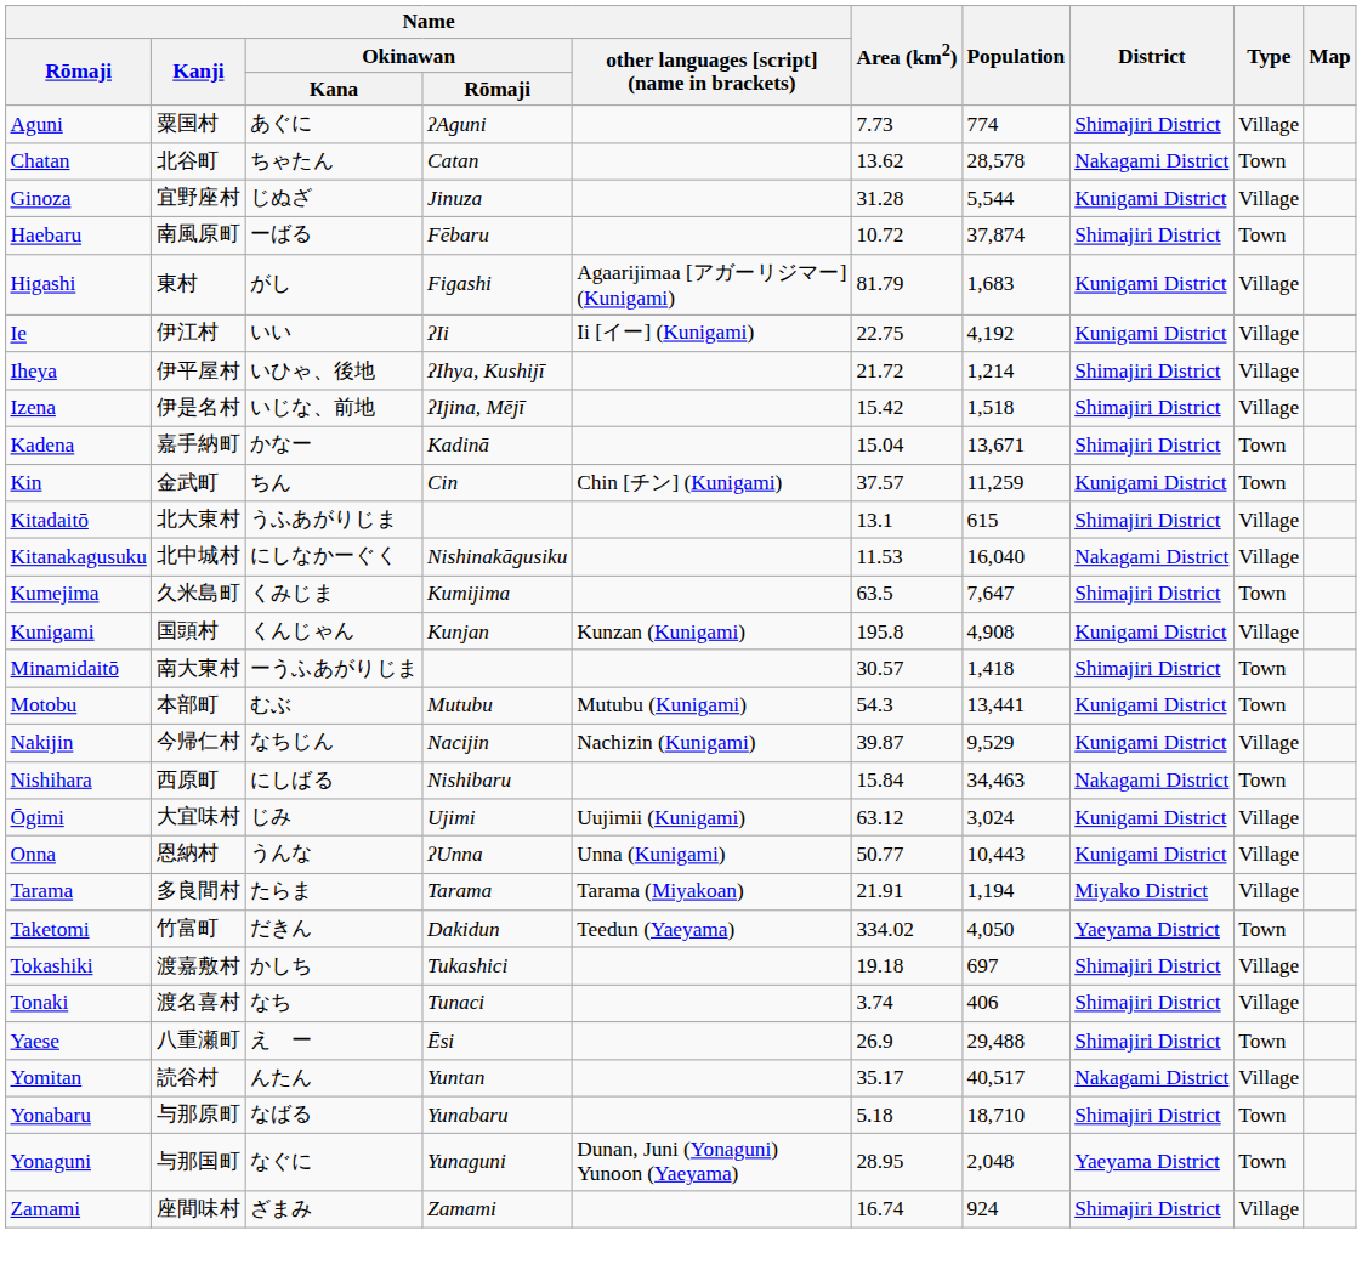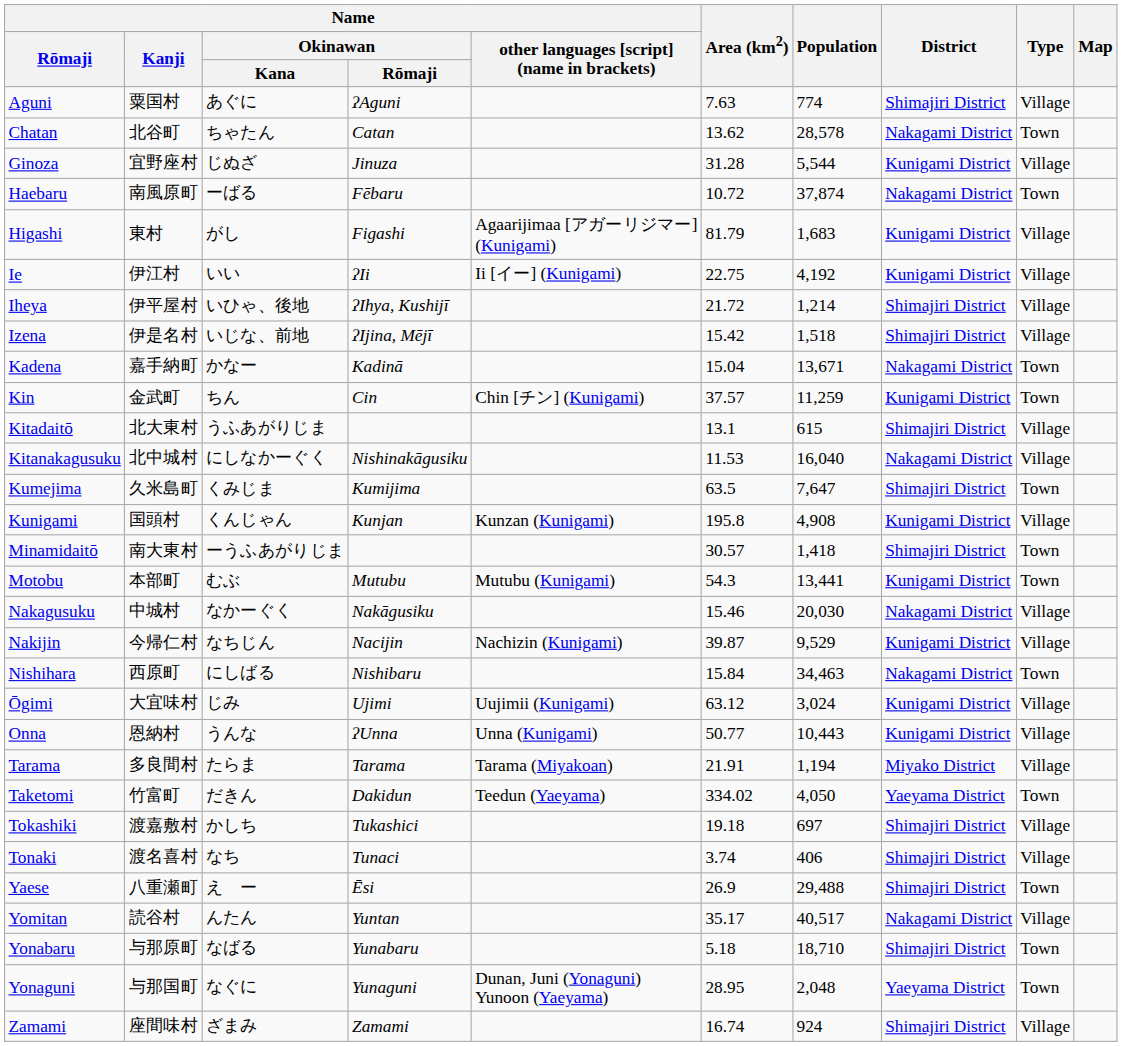Aguni | Area (km2): 7.73 -> 7.63
Haebaru | District: Shimajiri District -> Nakagami District
Kadena | District: Shimajiri District -> Nakagami District
+ row: Nakagusuku | 中城村 | なかーぐく | Nakāgusiku | 15.46 | 20,030 | Nakagami District | Village
